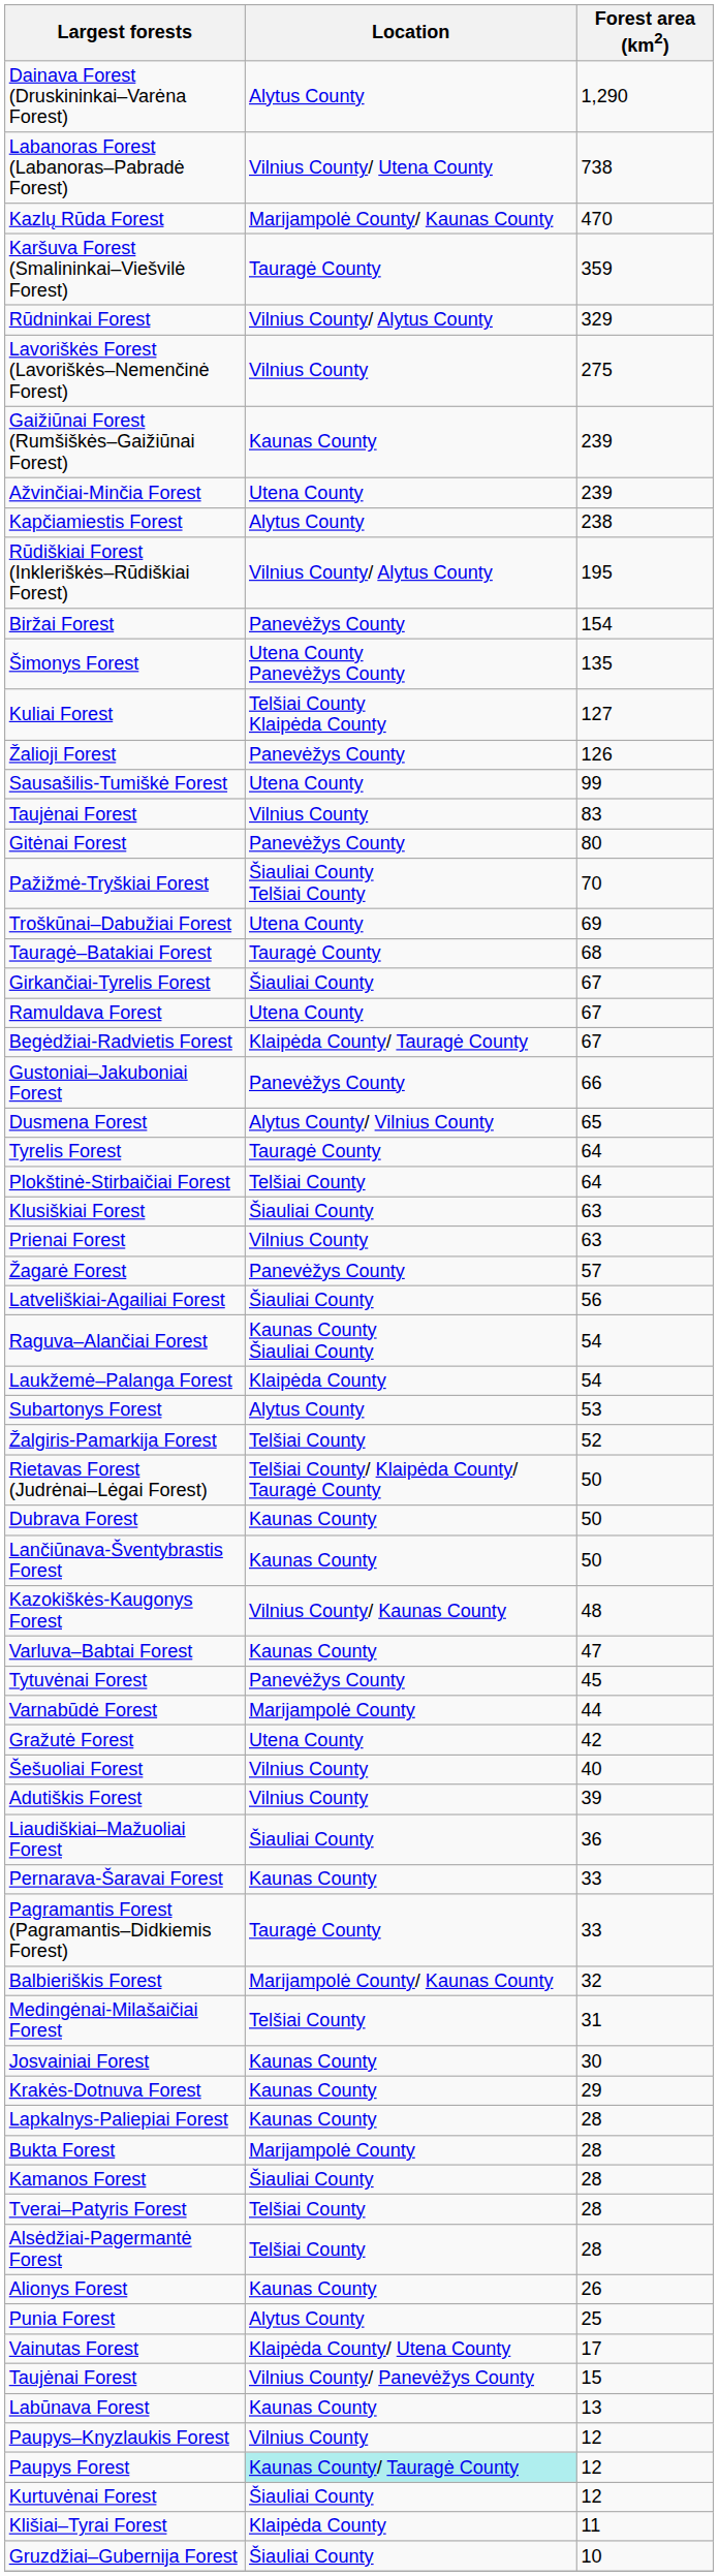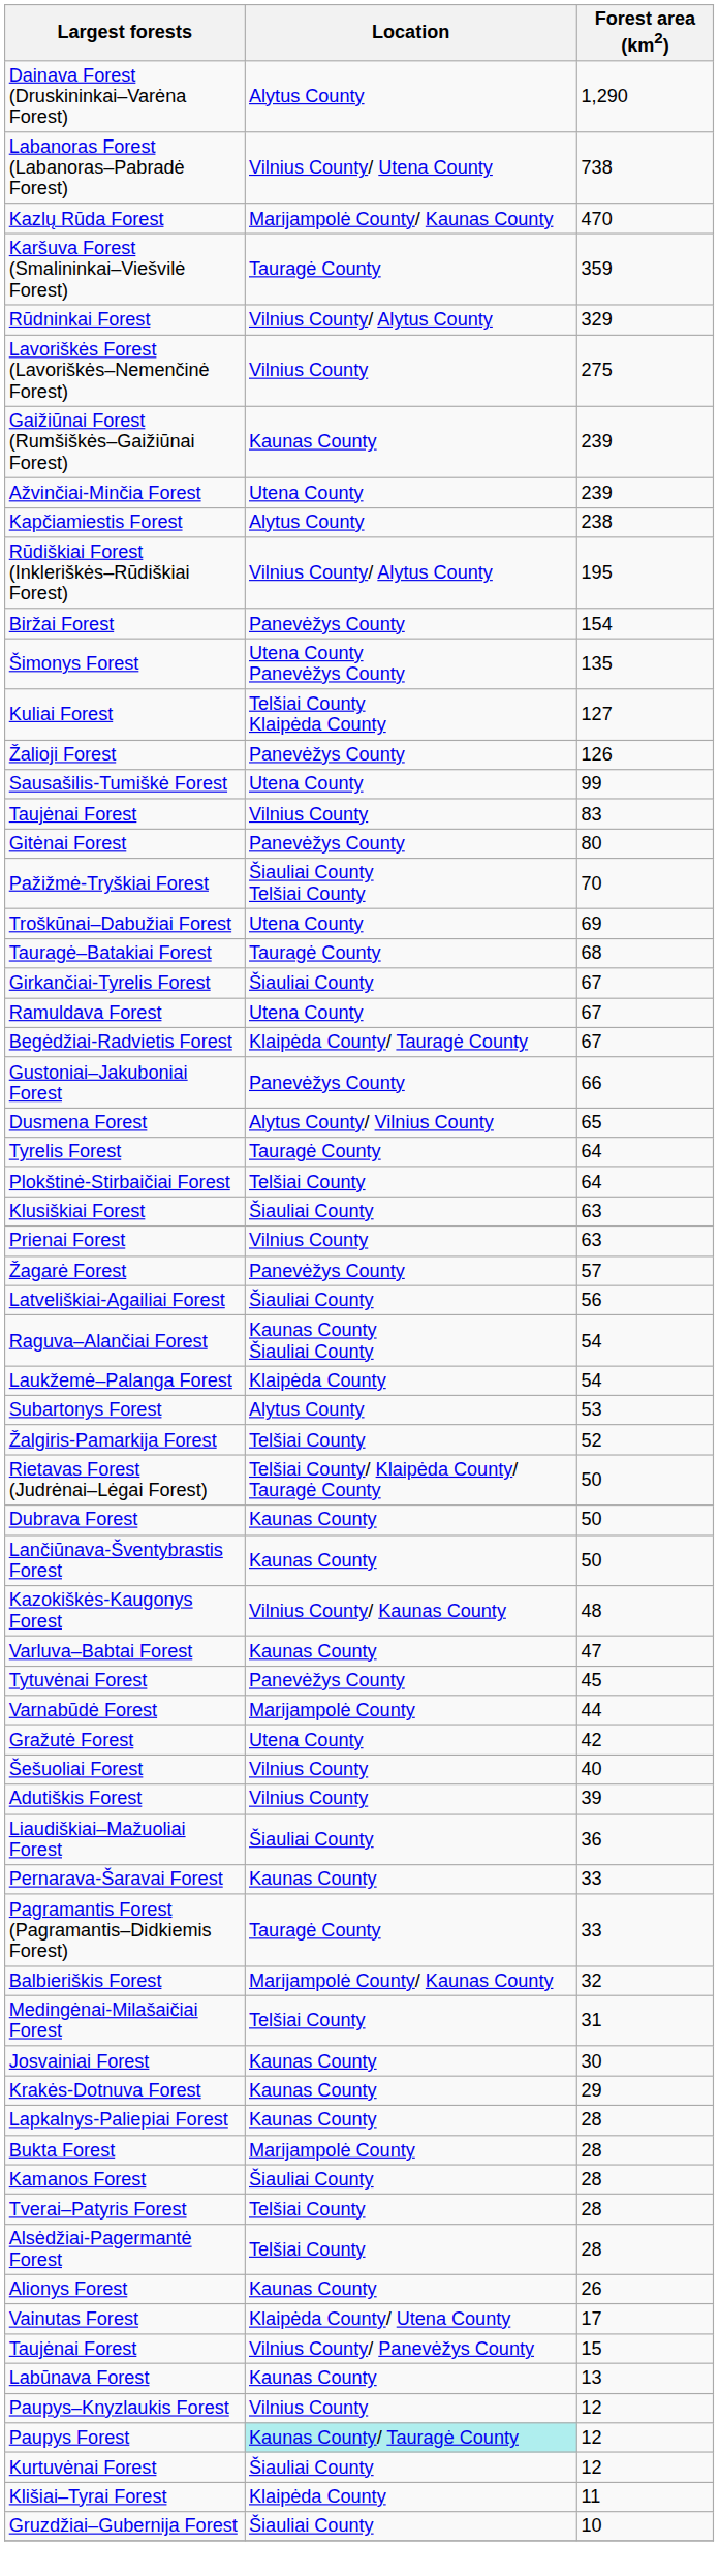- row: Punia Forest | Alytus County | 25
